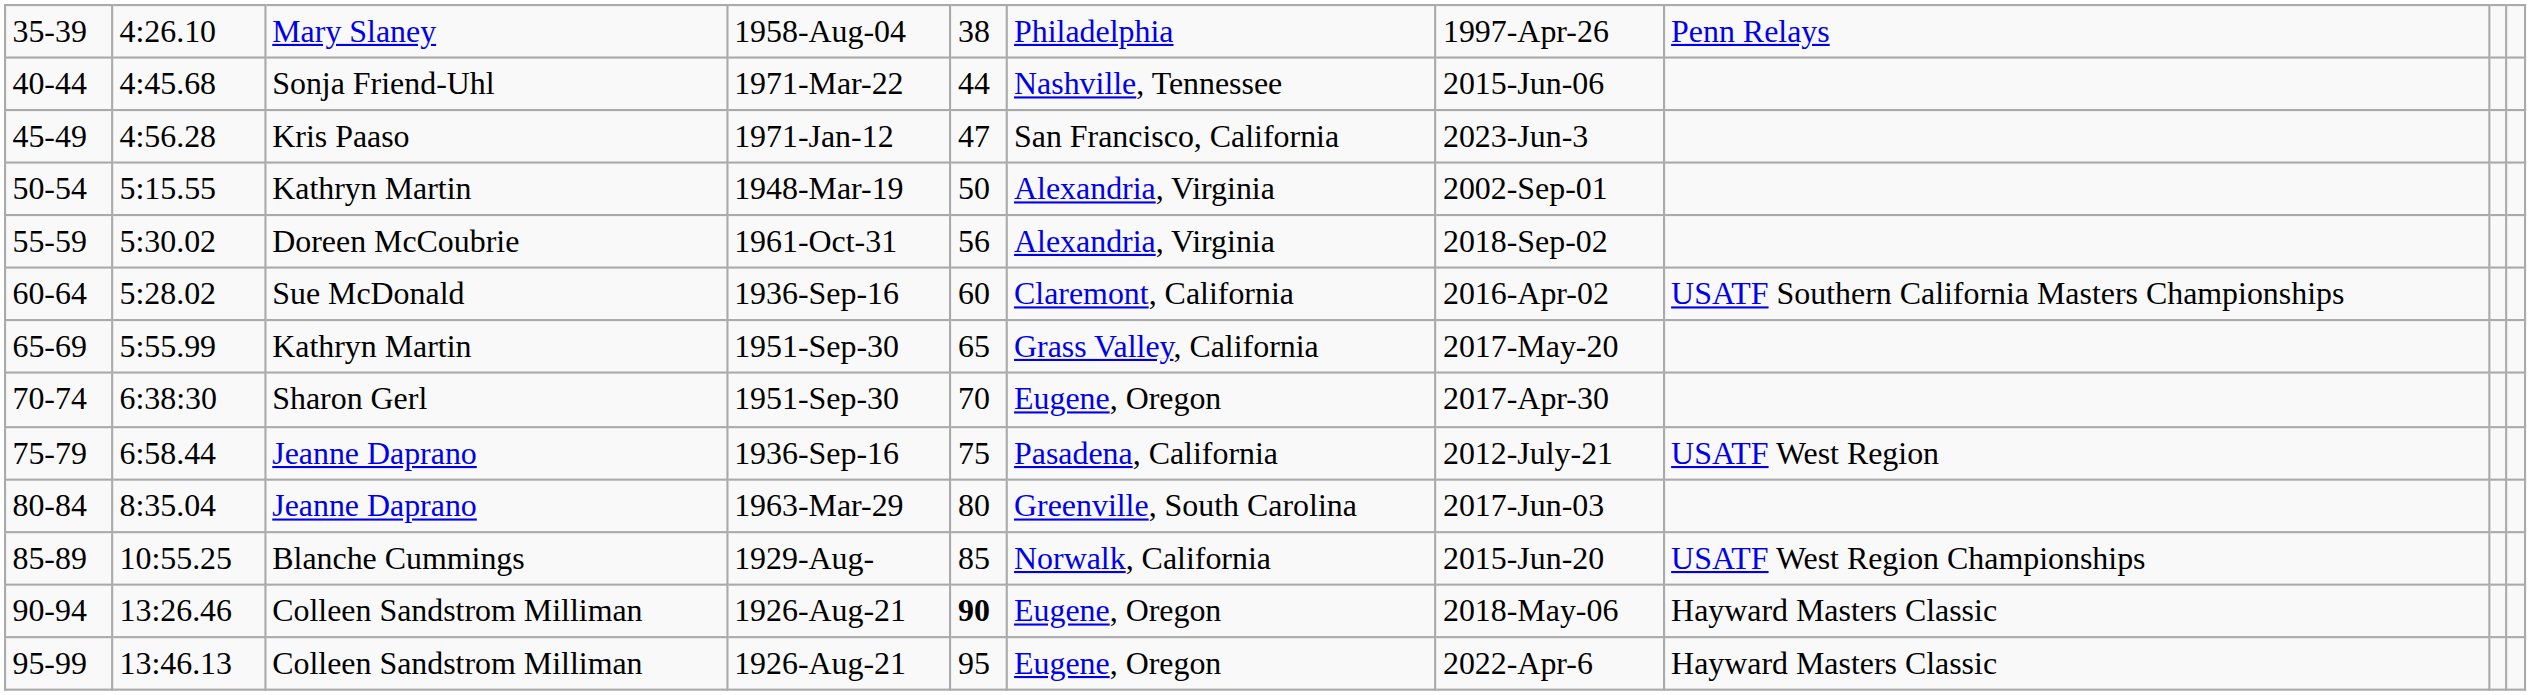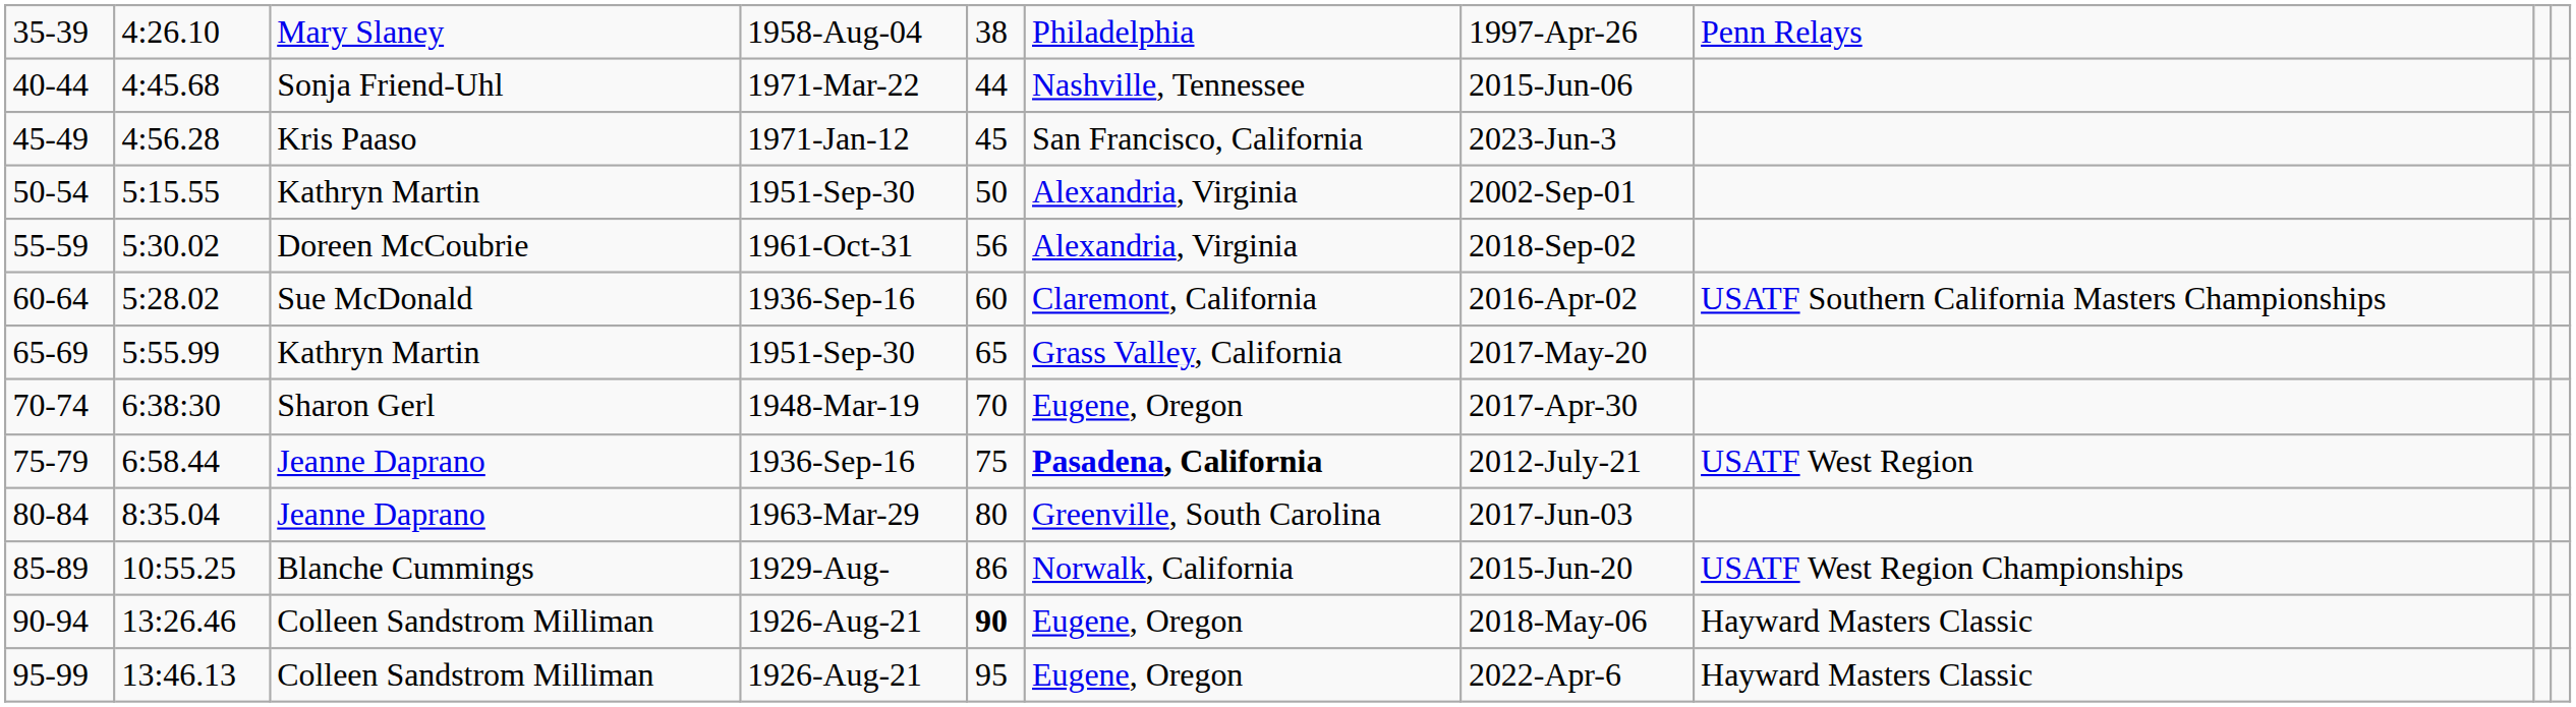45-49 | column 5: 47 -> 45
50-54 | column 4: 1948-Mar-19 -> 1951-Sep-30
70-74 | column 4: 1951-Sep-30 -> 1948-Mar-19
75-79 | column 6: normal -> bold
85-89 | column 5: 85 -> 86
